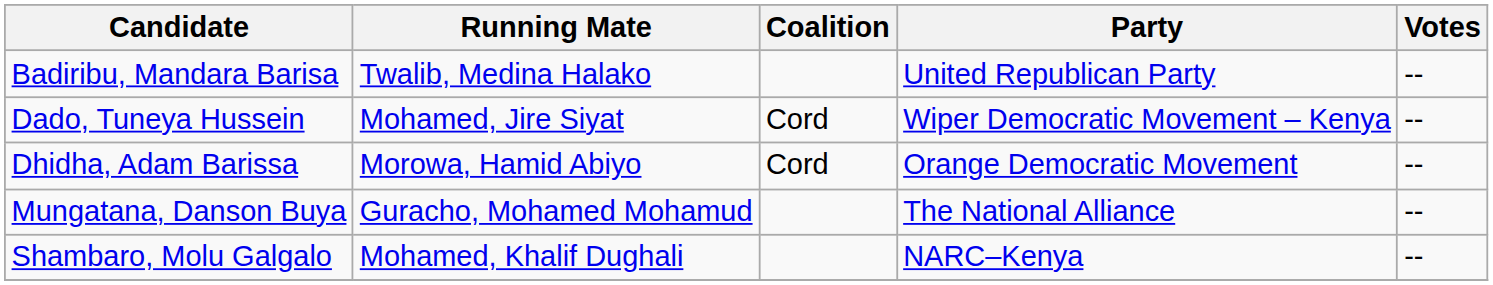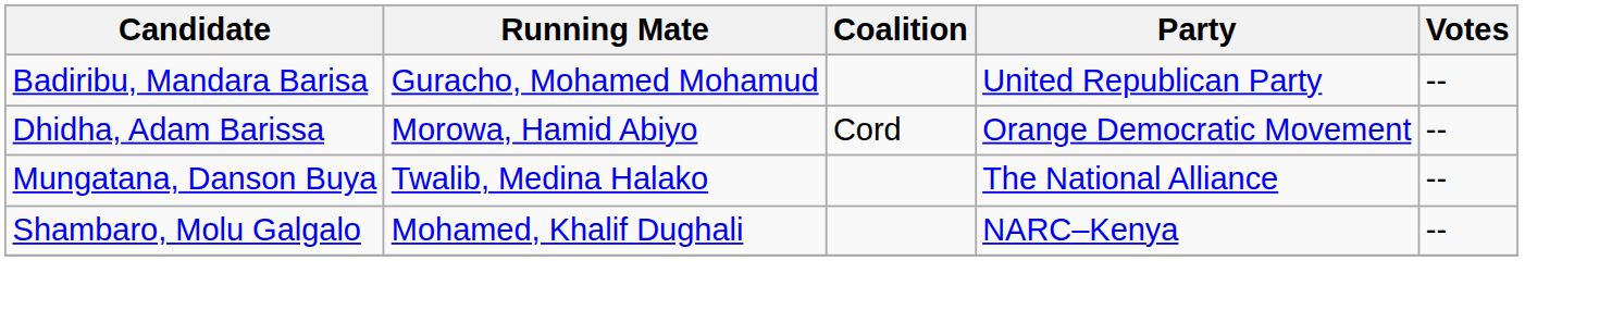Badiribu, Mandara Barisa | Running Mate: Twalib, Medina Halako -> Guracho, Mohamed Mohamud
- row: Dado, Tuneya Hussein | Mohamed, Jire Siyat | Cord | Wiper Democratic Movement – Kenya | --
Mungatana, Danson Buya | Running Mate: Guracho, Mohamed Mohamud -> Twalib, Medina Halako
